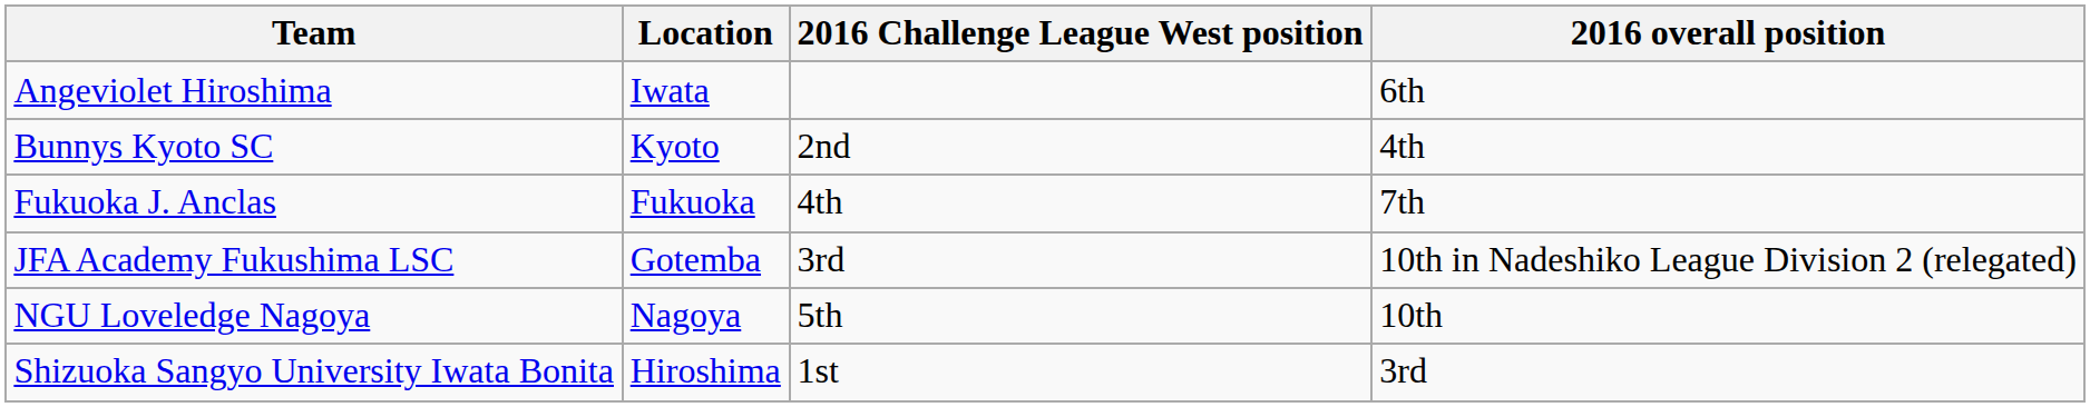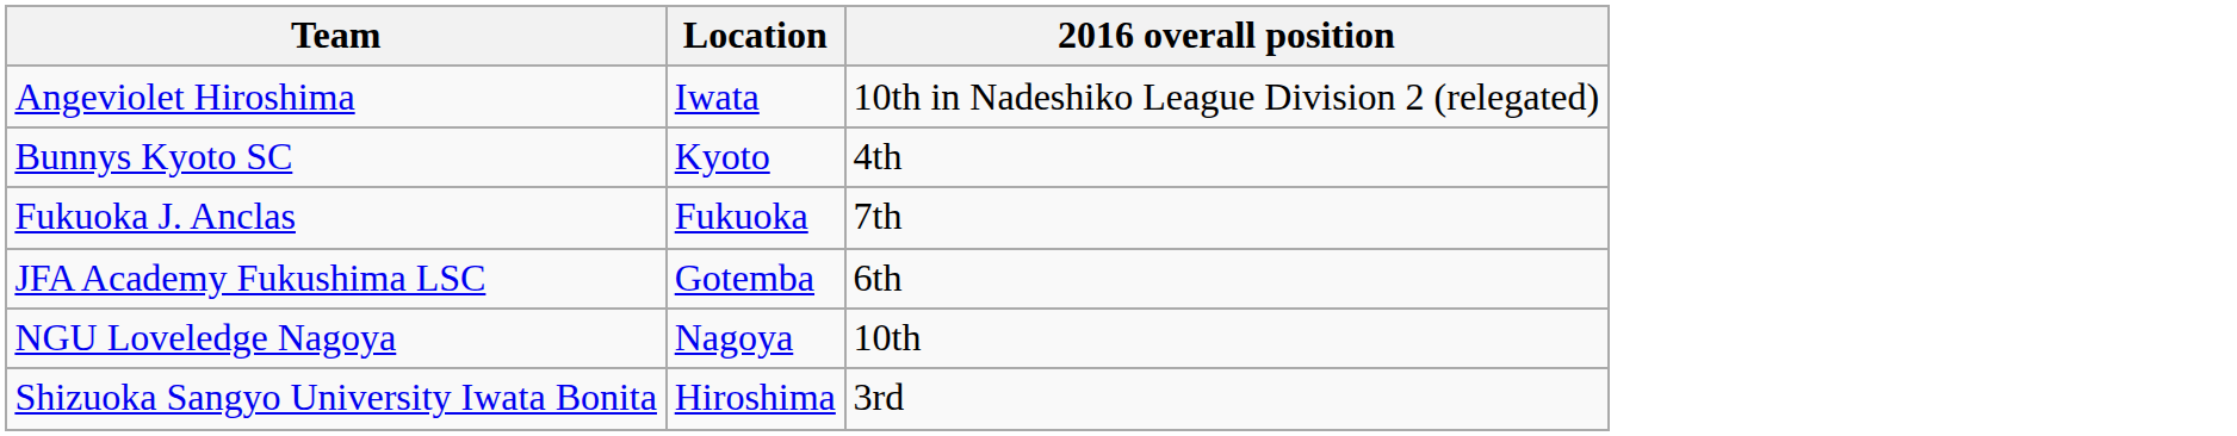- column: 2016 Challenge League West position | 2nd | 4th | 3rd | 5th | 1st
Angeviolet Hiroshima | 2016 overall position: 6th -> 10th in Nadeshiko League Division 2 (relegated)
JFA Academy Fukushima LSC | 2016 overall position: 10th in Nadeshiko League Division 2 (relegated) -> 6th
